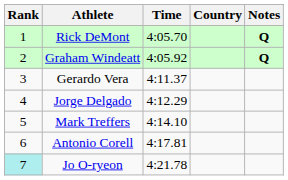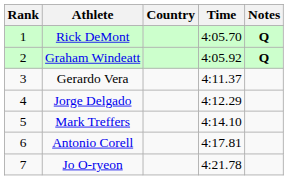columns swapped: Country <-> Time
Jo O-ryeon | Rank: paleturquoise background -> no background
